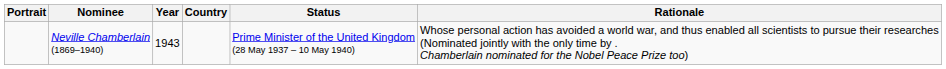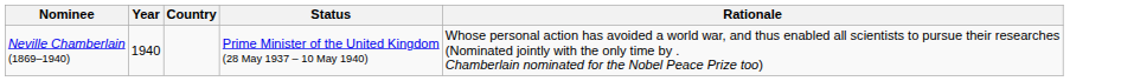- column: Portrait
Neville Chamberlain (1869–1940) | Year: 1943 -> 1940
